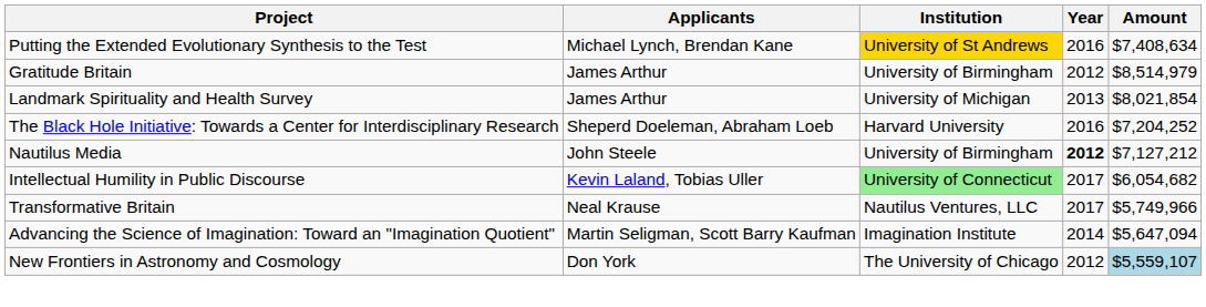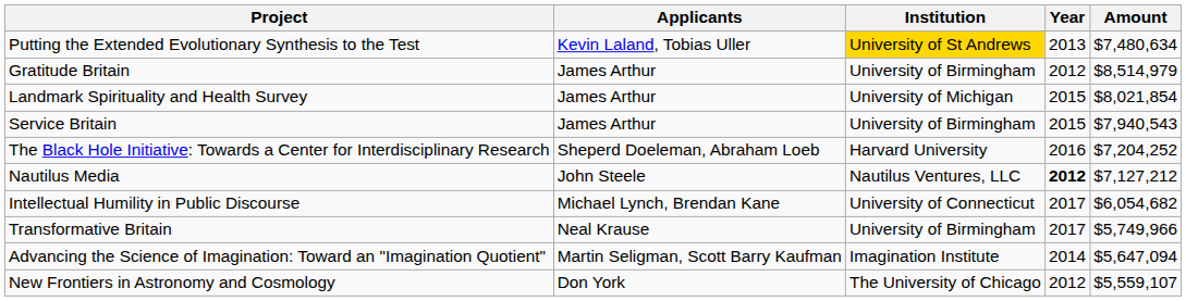Putting the Extended Evolutionary Synthesis to the Test | Applicants: Michael Lynch, Brendan Kane -> Kevin Laland, Tobias Uller
Putting the Extended Evolutionary Synthesis to the Test | Year: 2016 -> 2013
Putting the Extended Evolutionary Synthesis to the Test | Amount: $7,408,634 -> $7,480,634
Landmark Spirituality and Health Survey | Year: 2013 -> 2015
+ row: Service Britain | James Arthur | University of Birmingham | 2015 | $7,940,543
Nautilus Media | Institution: University of Birmingham -> Nautilus Ventures, LLC
Intellectual Humility in Public Discourse | Applicants: Kevin Laland, Tobias Uller -> Michael Lynch, Brendan Kane
Intellectual Humility in Public Discourse | Institution: lightgreen background -> no background
Transformative Britain | Institution: Nautilus Ventures, LLC -> University of Birmingham
New Frontiers in Astronomy and Cosmology | Amount: lightblue background -> no background
